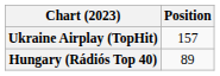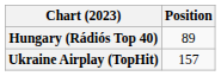rows swapped: Hungary (Rádiós Top 40) <-> Ukraine Airplay (TopHit)
